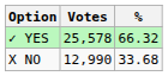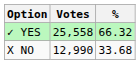✓ YES | Votes: 25,578 -> 25,558
